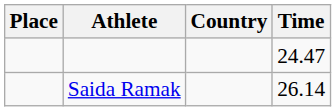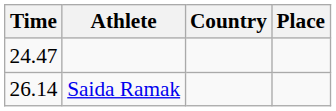columns swapped: Place <-> Time
